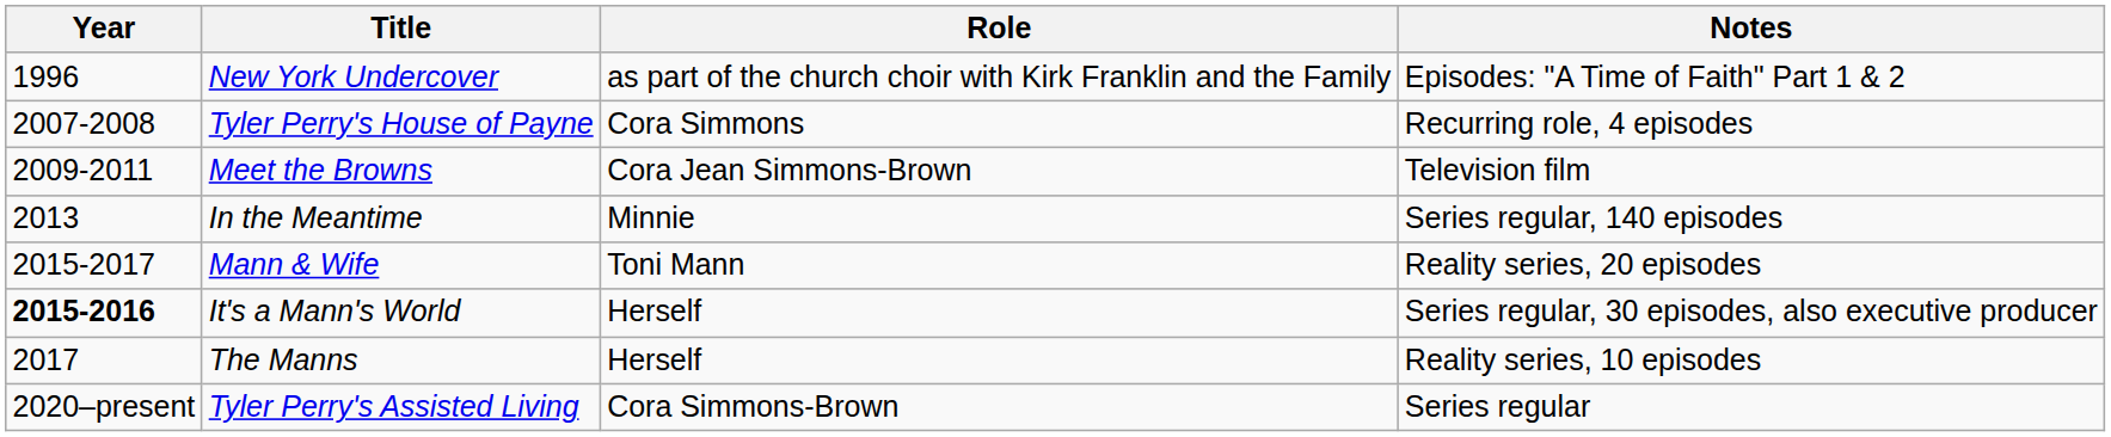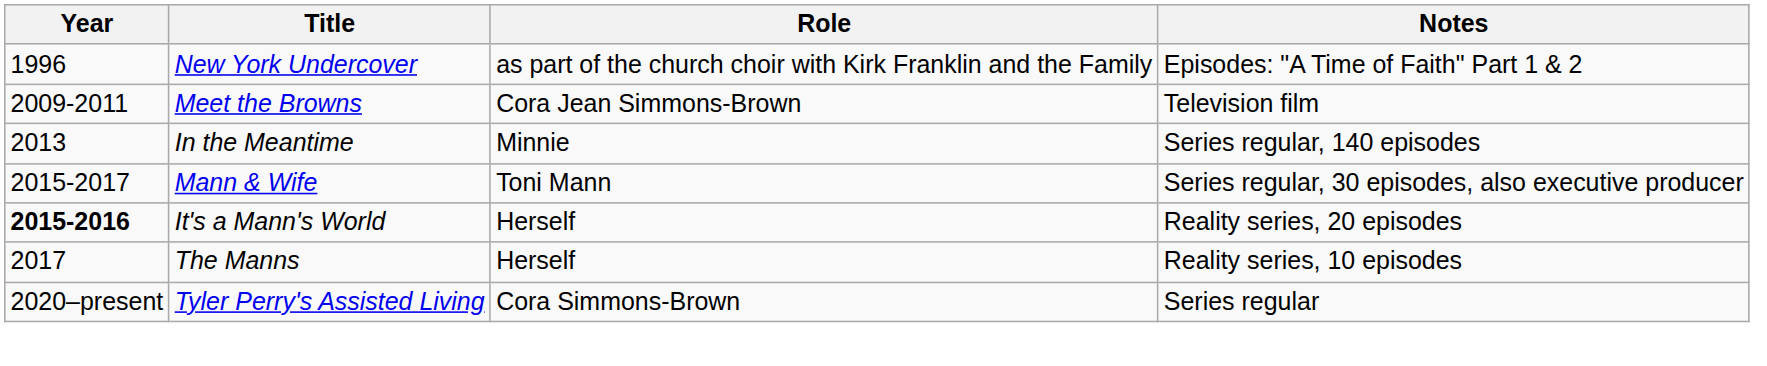- row: 2007-2008 | Tyler Perry's House of Payne | Cora Simmons | Recurring role, 4 episodes
Mann & Wife | Notes: Reality series, 20 episodes -> Series regular, 30 episodes, also executive producer
It's a Mann's World | Notes: Series regular, 30 episodes, also executive producer -> Reality series, 20 episodes
